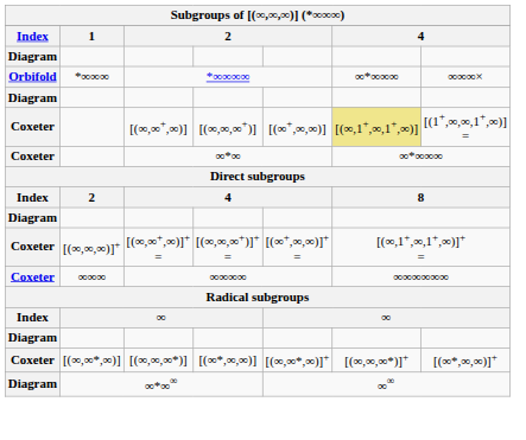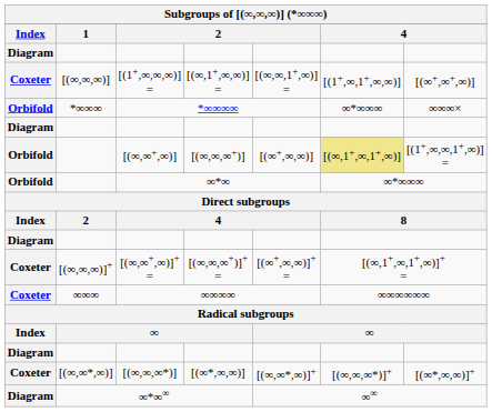+ row: Coxeter | [(∞,∞,∞)] | [(1+,∞,∞,∞)] = | [(∞,1+,∞,∞)] = | [(∞,∞,1+,∞)] = | [(1+,∞,1+,∞,∞)] | [(∞+,∞+,∞)]
[(∞,∞+,∞)] | Index: Coxeter -> Orbifold
∞*∞ | Index: Coxeter -> Orbifold
